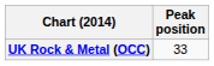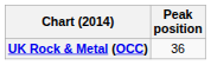UK Rock & Metal (OCC) | Peak position: 33 -> 36
